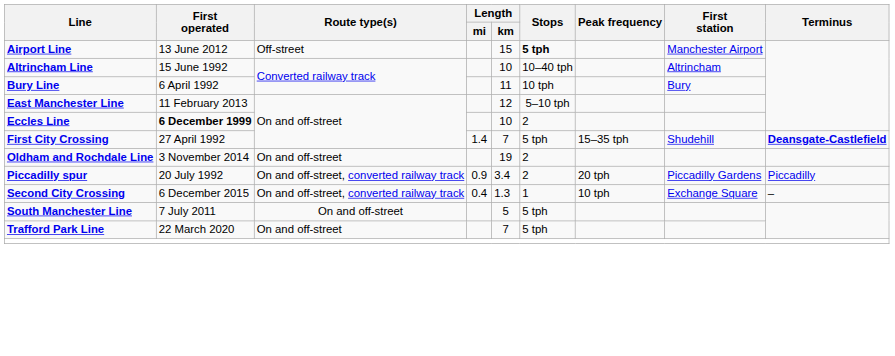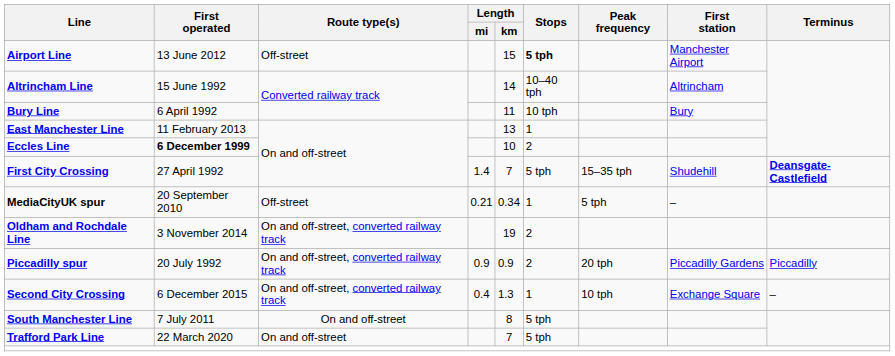Altrincham Line | Length / km: 10 -> 14
East Manchester Line | Length / km: 12 -> 13
East Manchester Line | Stops: 5–10 tph -> 1
+ row: MediaCityUK spur | 20 September 2010 | Off-street | 0.21 | 0.34 | 1 | 5 tph | –
Oldham and Rochdale Line | Route type(s): On and off-street -> On and off-street, converted railway track
Piccadilly spur | Length / km: 3.4 -> 0.9
South Manchester Line | Length / km: 5 -> 8
